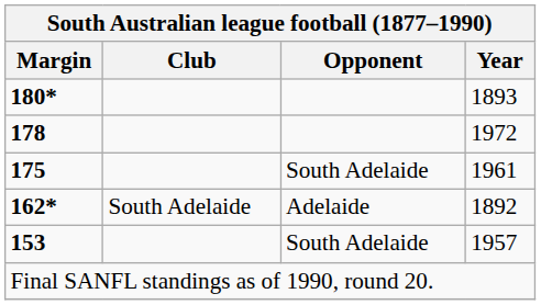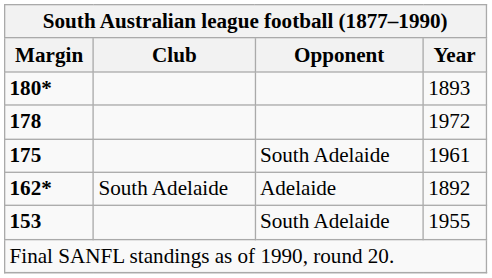153 | Year: 1957 -> 1955
